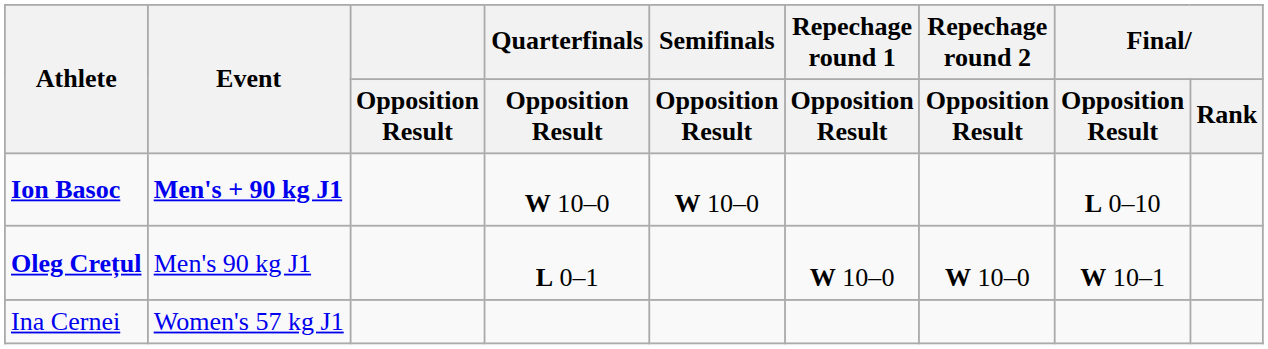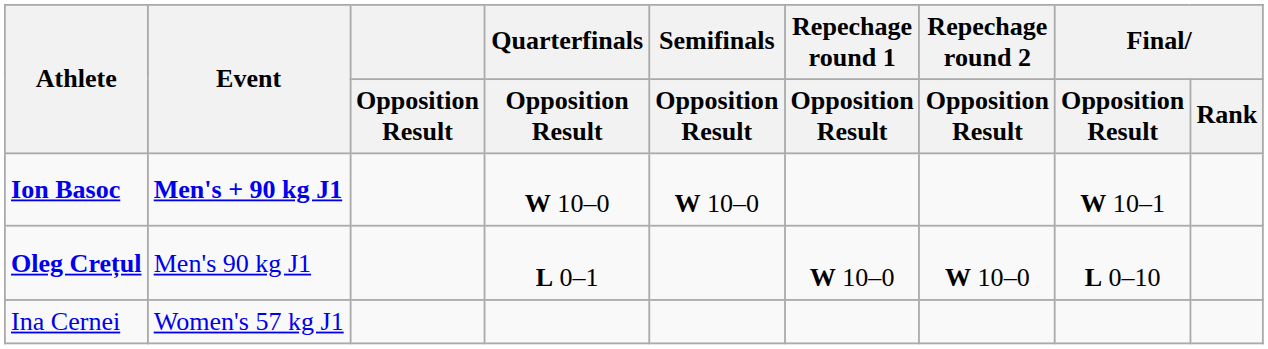Ion Basoc | Final / Opposition Result: L 0–10 -> W 10–1
Oleg Crețul | Final / Opposition Result: W 10–1 -> L 0–10
